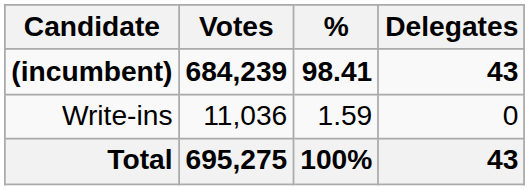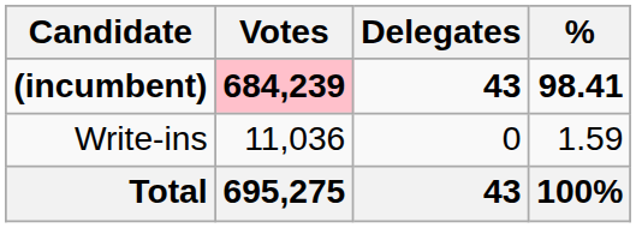columns swapped: % <-> Delegates
(incumbent) | Votes: no background -> pink background
